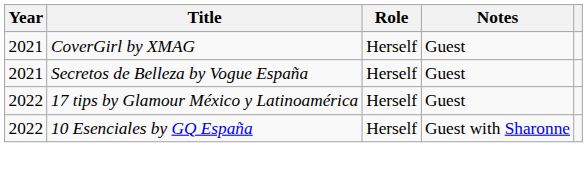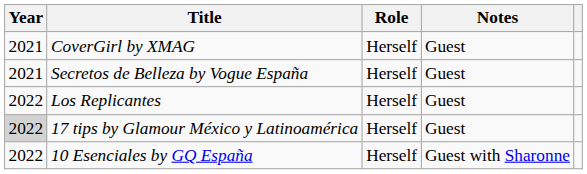+ row: 2022 | Los Replicantes | Herself | Guest
17 tips by Glamour México y Latinoamérica | Year: no background -> lightgrey background
